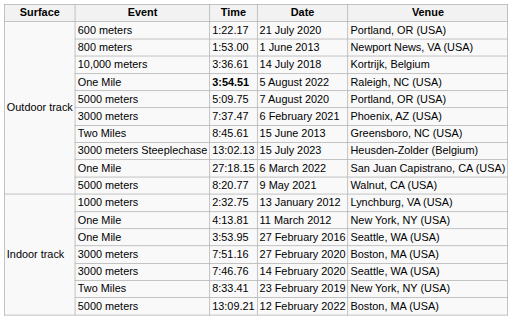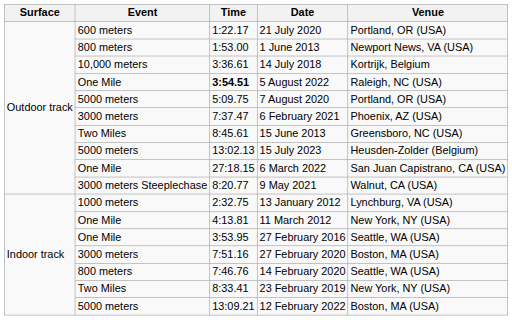15 July 2023 | Event: 3000 meters Steeplechase -> 5000 meters
9 May 2021 | Event: 5000 meters -> 3000 meters Steeplechase
14 February 2020 | Event: 3000 meters -> 800 meters
